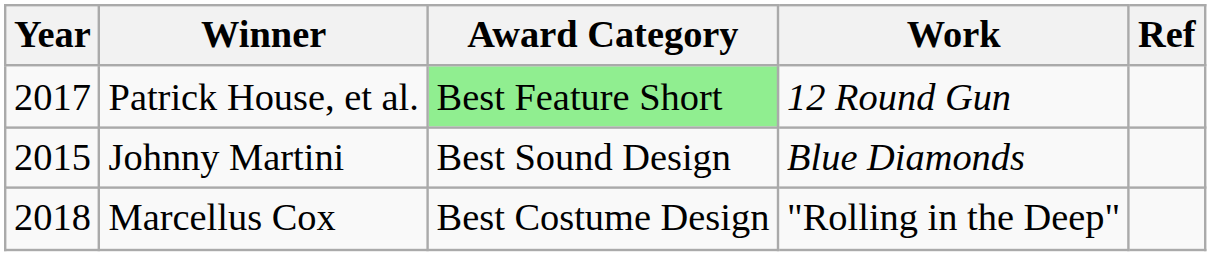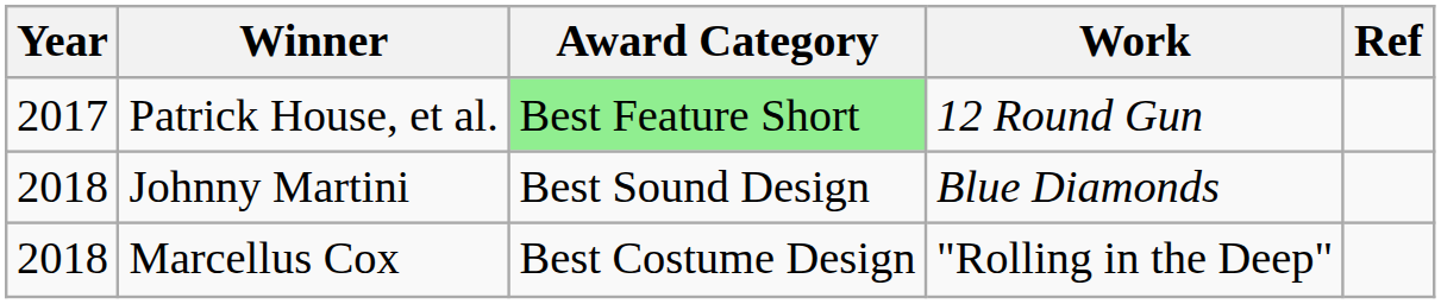Johnny Martini | Year: 2015 -> 2018
